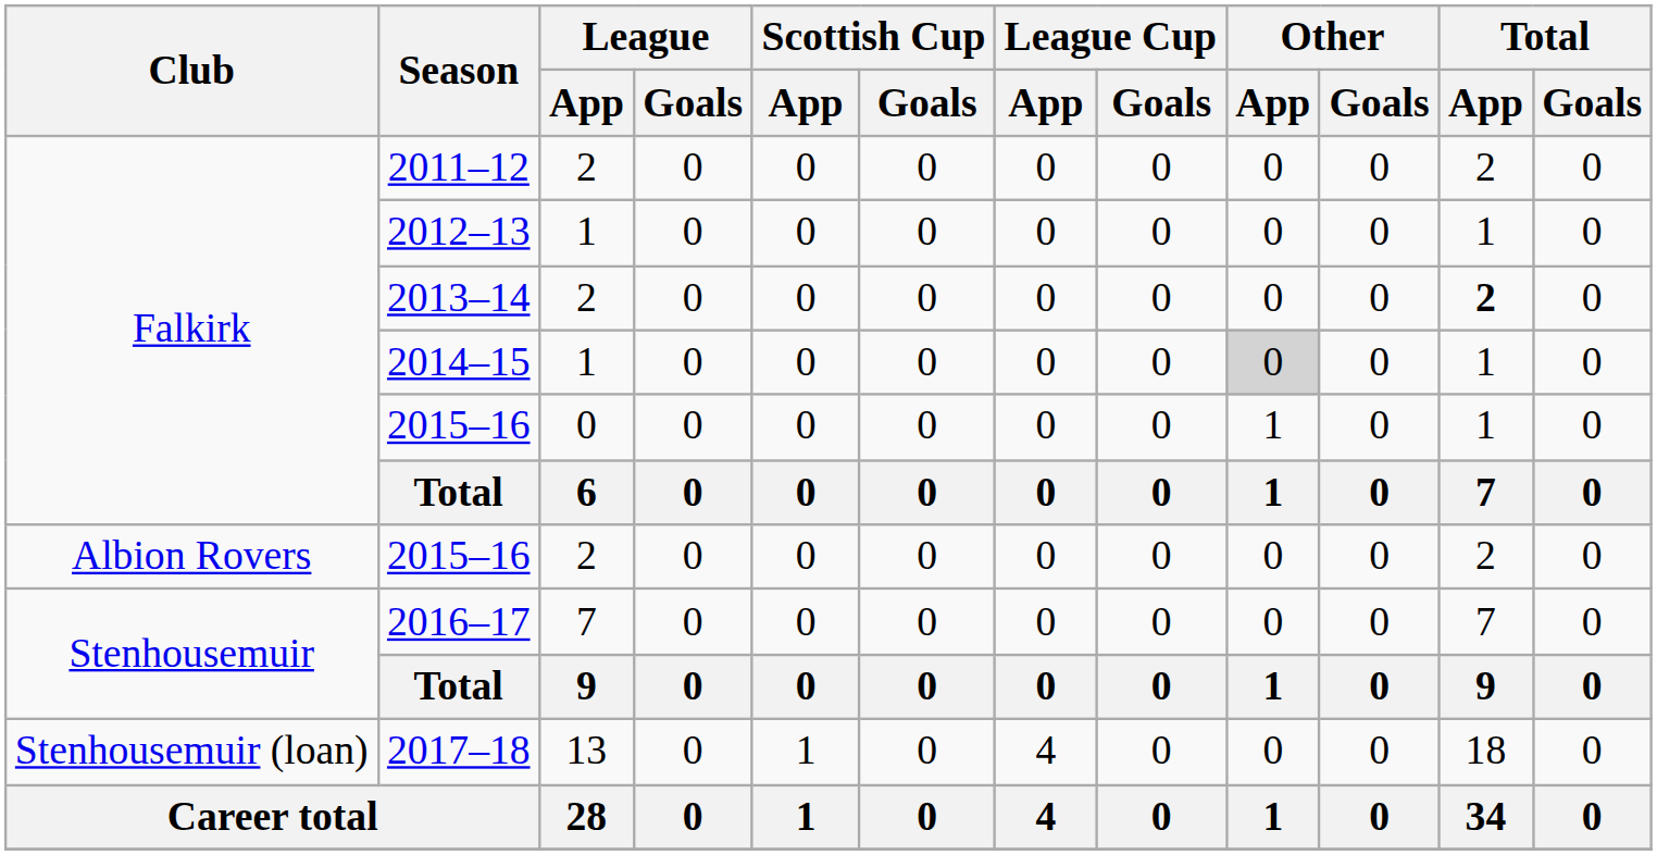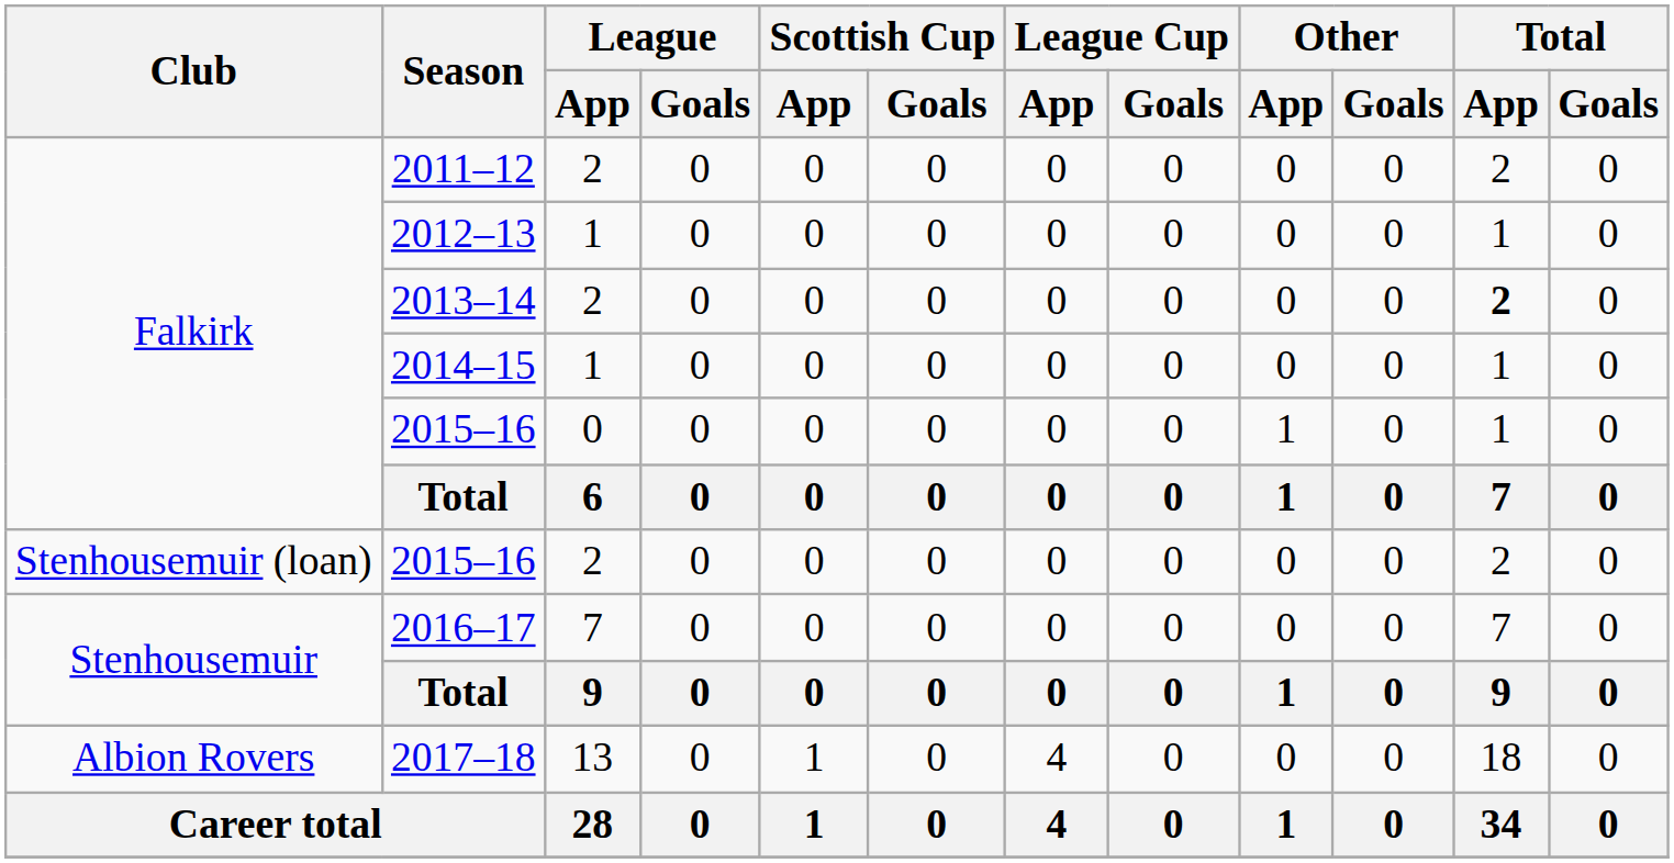2014–15 | Other / App: lightgrey background -> no background
2015–16 / 2 | Club: Albion Rovers -> Stenhousemuir (loan)
2017–18 | Club: Stenhousemuir (loan) -> Albion Rovers
